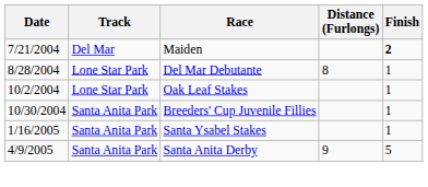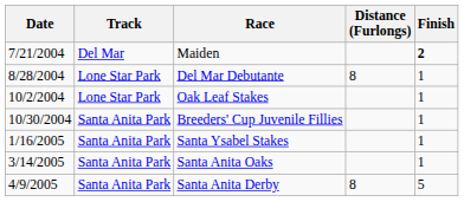+ row: 3/14/2005 | Santa Anita Park | Santa Anita Oaks | 1
Santa Anita Derby | Distance (Furlongs): 9 -> 8
